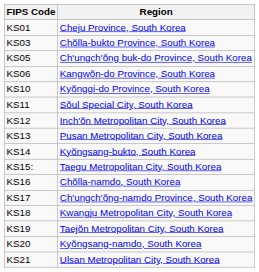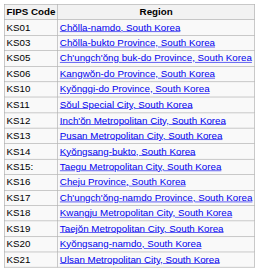KS01 | Region: Cheju Province, South Korea -> Chŏlla-namdo, South Korea
KS16 | Region: Chŏlla-namdo, South Korea -> Cheju Province, South Korea
